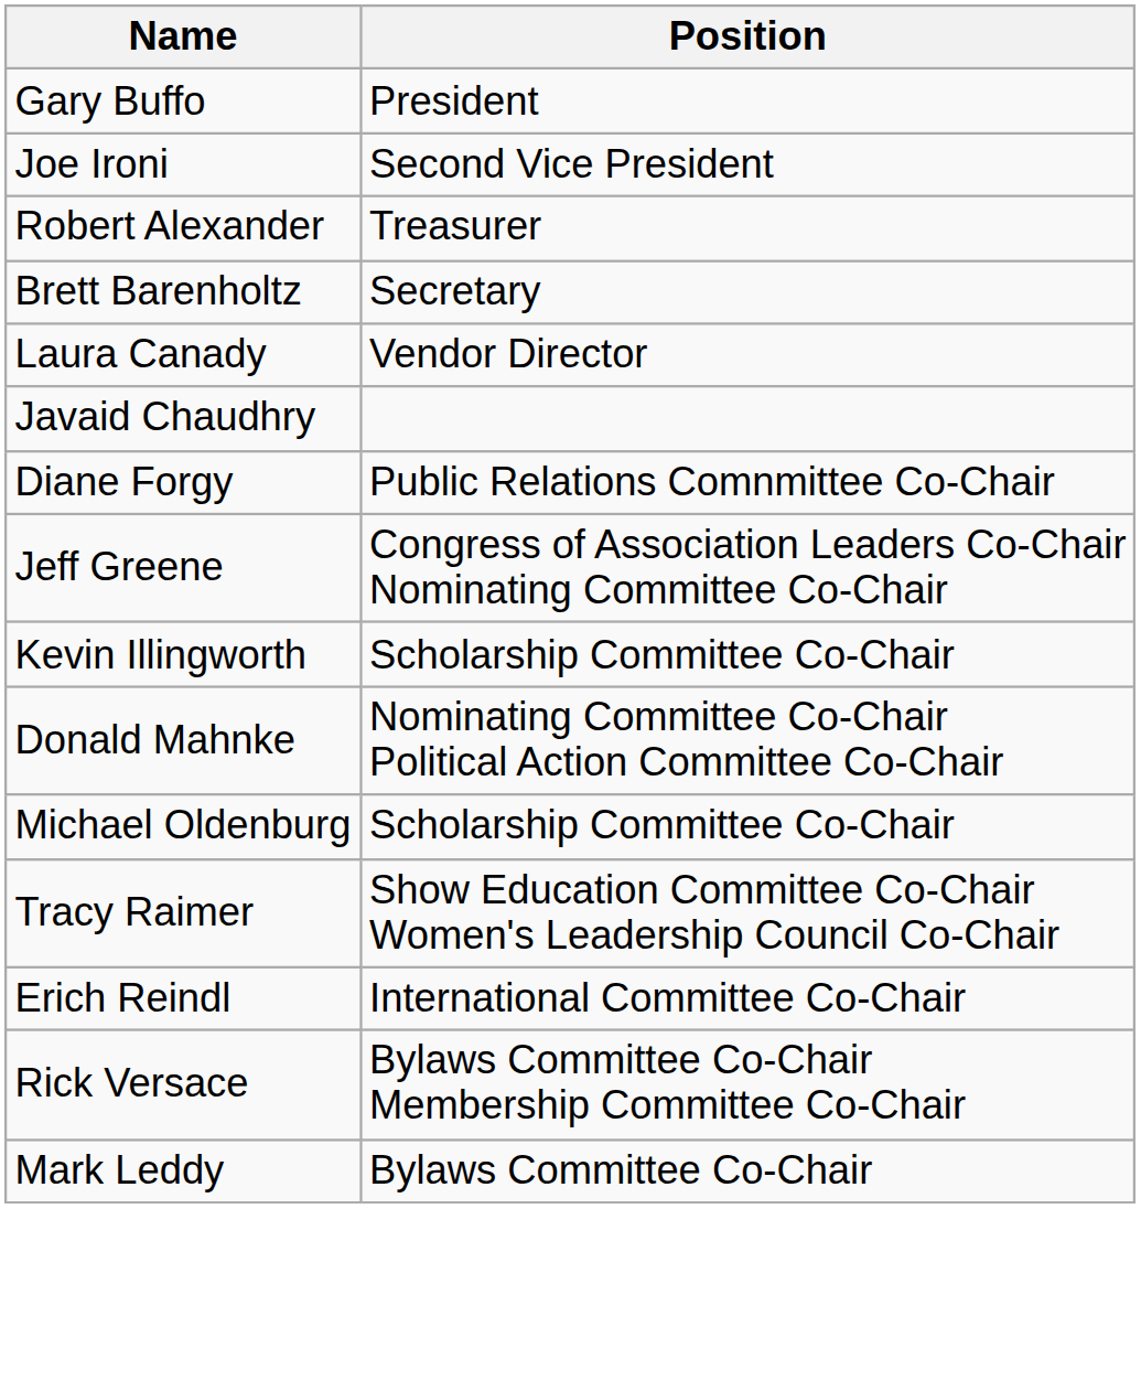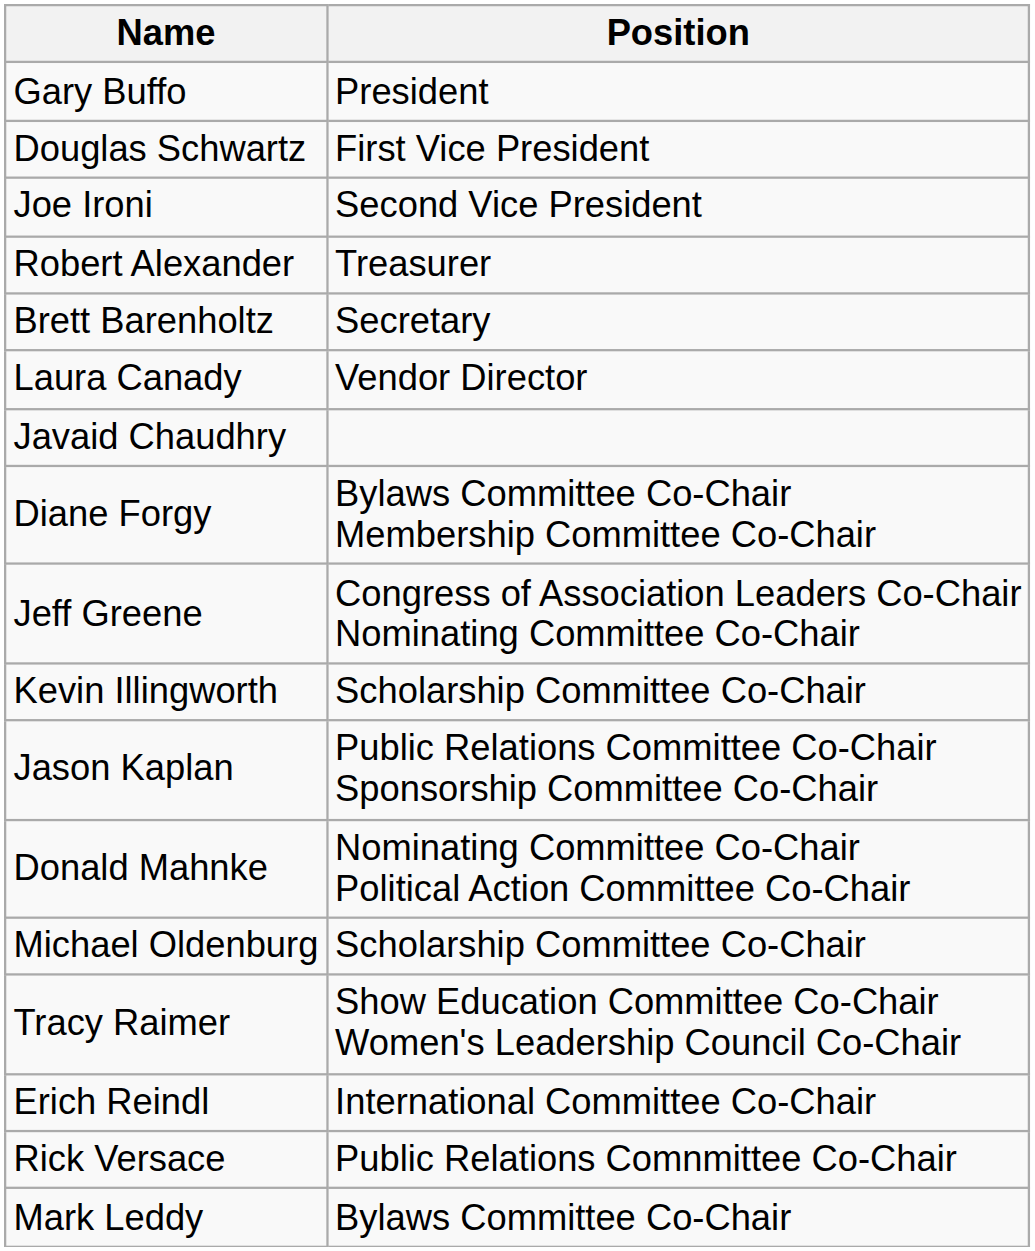+ row: Douglas Schwartz | First Vice President
Diane Forgy | Position: Public Relations Comnmittee Co-Chair -> Bylaws Committee Co-Chair Membership Committee Co-Chair
+ row: Jason Kaplan | Public Relations Committee Co-Chair Sponsorship Committee Co-Chair
Rick Versace | Position: Bylaws Committee Co-Chair Membership Committee Co-Chair -> Public Relations Comnmittee Co-Chair
